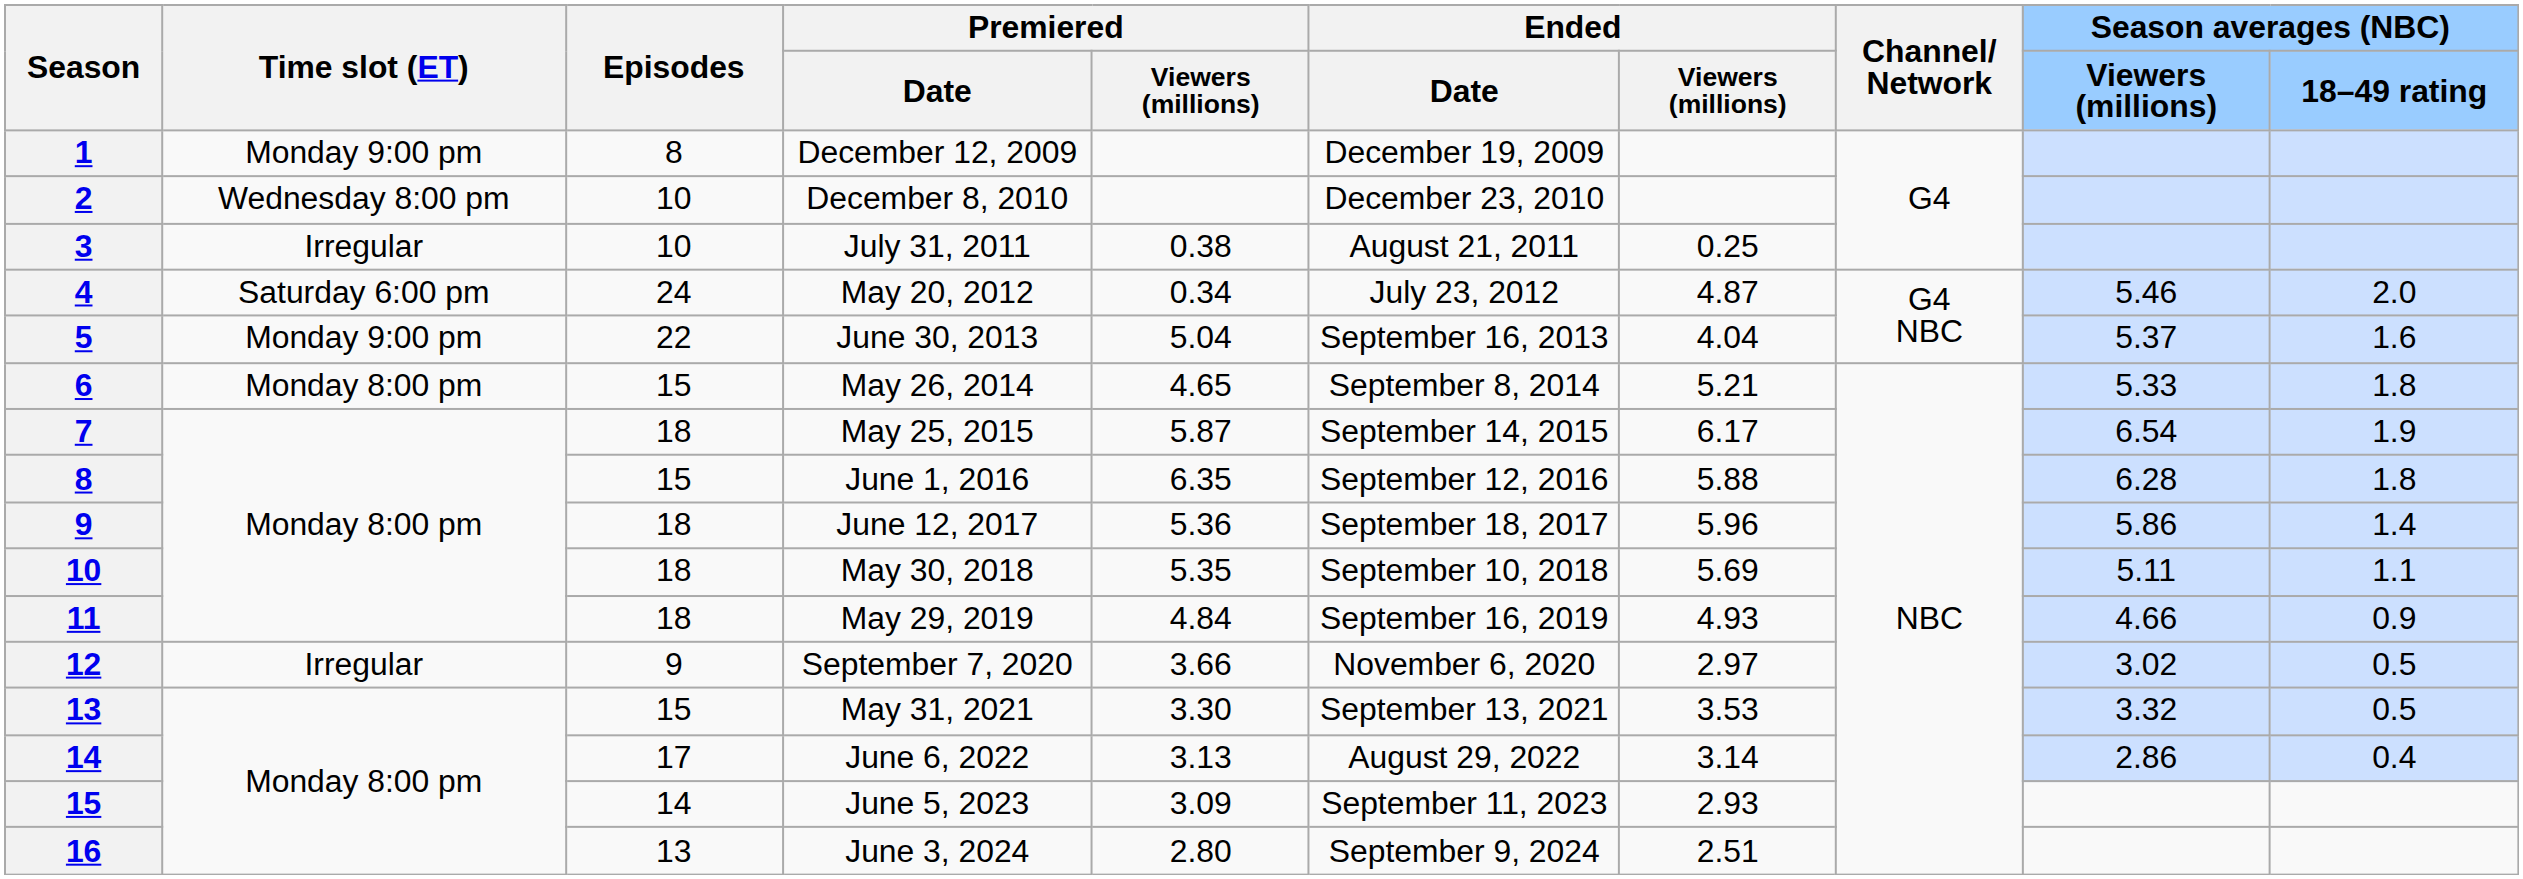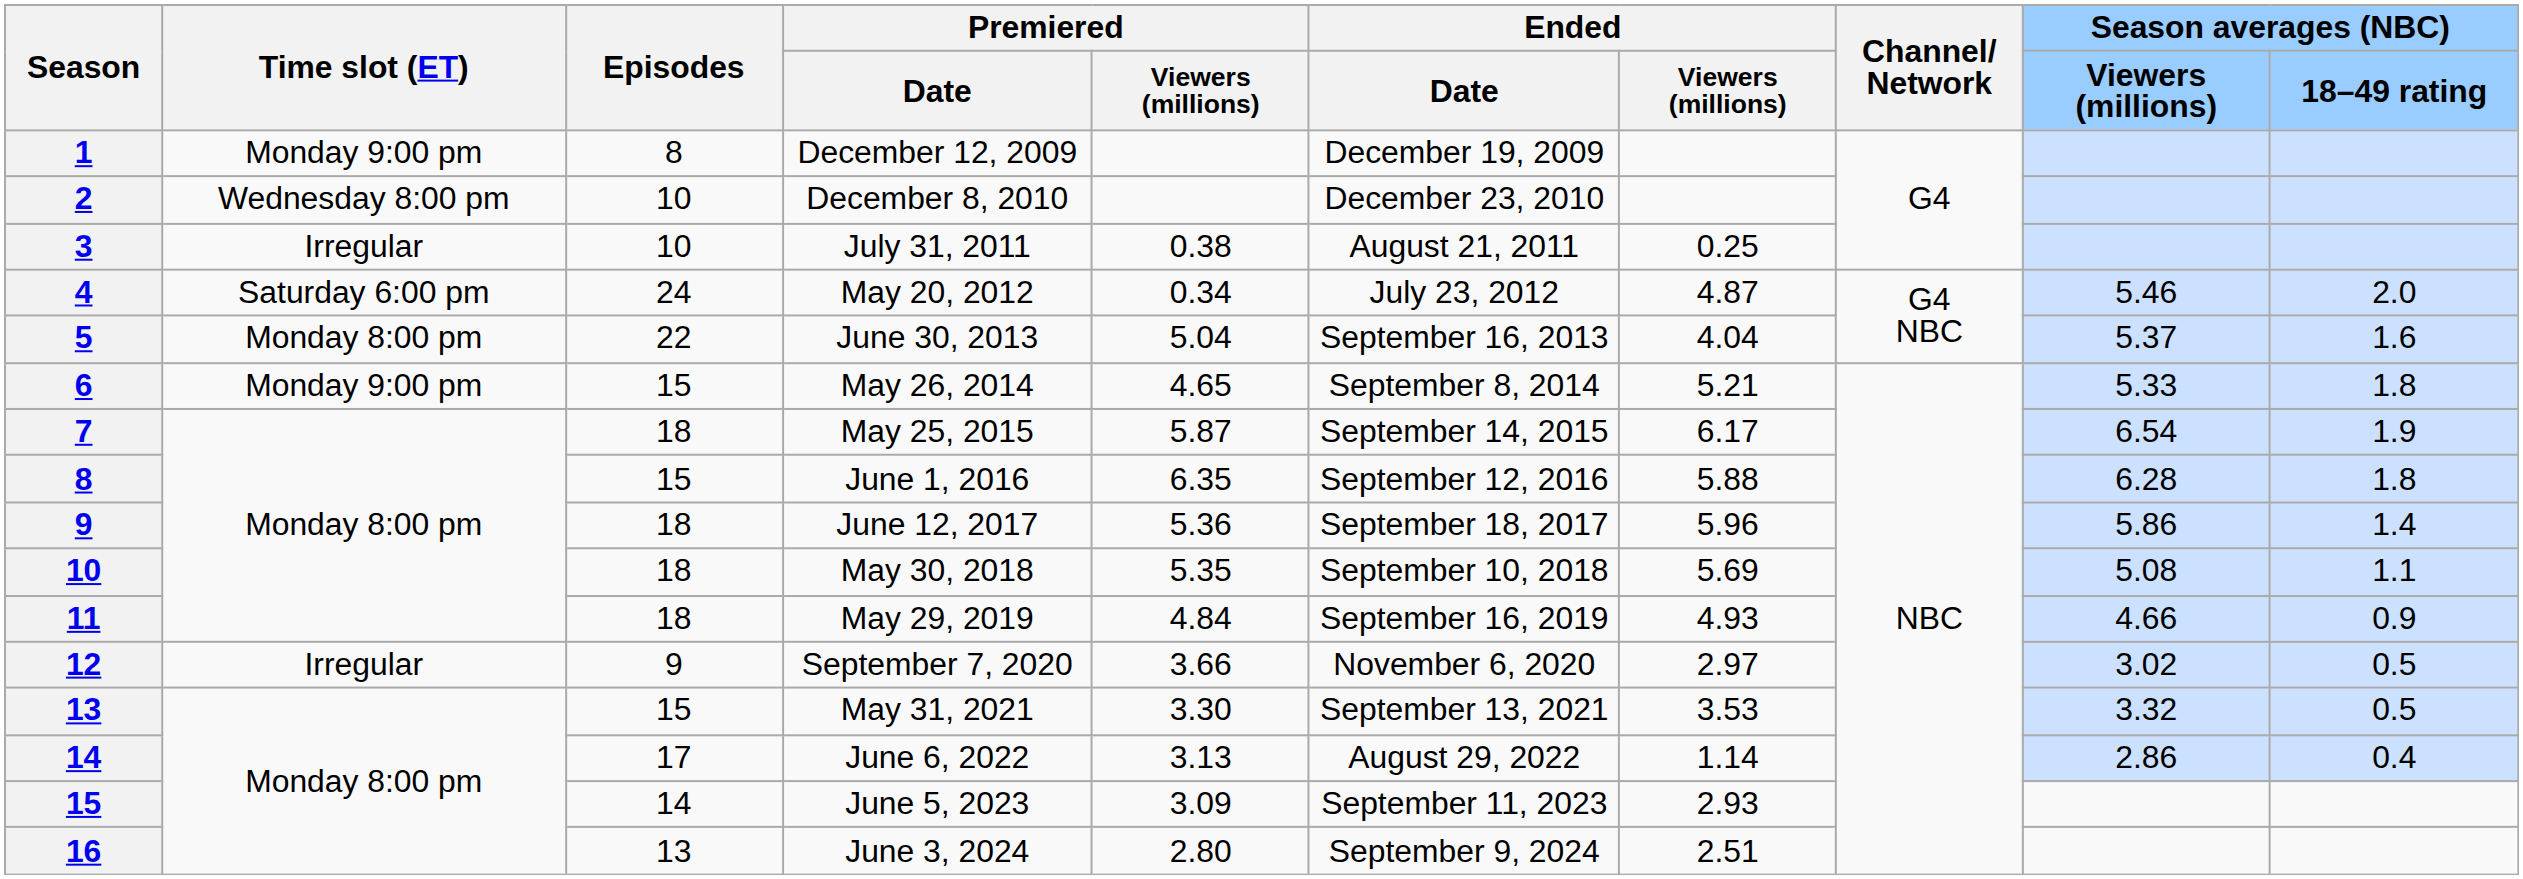June 30, 2013 | Time slot (ET): Monday 9:00 pm -> Monday 8:00 pm
May 26, 2014 | Time slot (ET): Monday 8:00 pm -> Monday 9:00 pm
May 30, 2018 | Season averages (NBC) / Viewers (millions): 5.11 -> 5.08
June 6, 2022 | Ended / Viewers (millions): 3.14 -> 1.14
